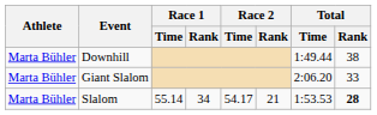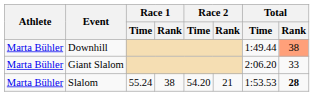Downhill | Total / Rank: no background -> lightsalmon background
Slalom | Race 1 / Time: 55.14 -> 55.24
Slalom | Race 1 / Rank: 34 -> 38
Slalom | Race 2 / Time: 54.17 -> 54.20
